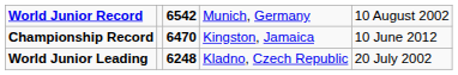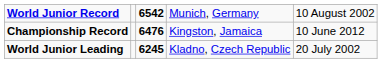Championship Record | column 3: 6470 -> 6476
World Junior Leading | column 3: 6248 -> 6245
